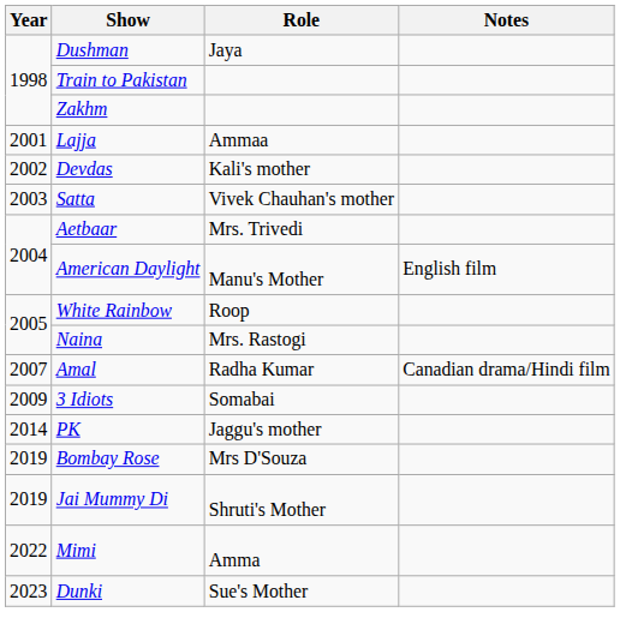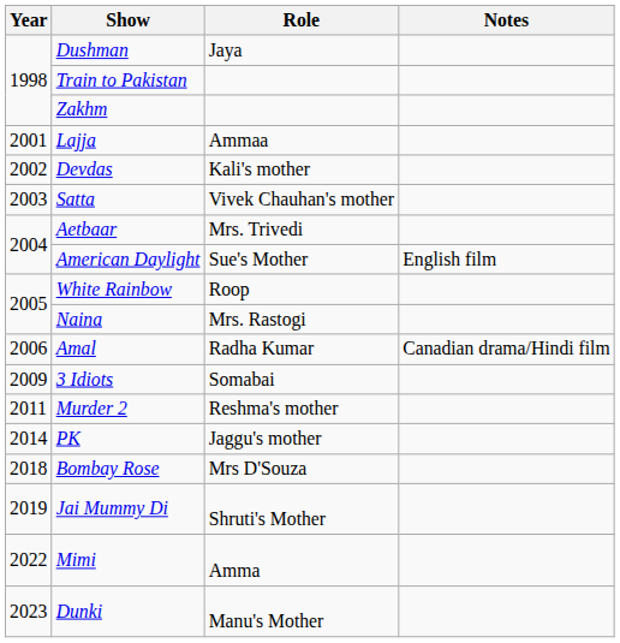American Daylight | Role: Manu's Mother -> Sue's Mother
Amal | Year: 2007 -> 2006
+ row: 2011 | Murder 2 | Reshma's mother
Bombay Rose | Year: 2019 -> 2018
Dunki | Role: Sue's Mother -> Manu's Mother
